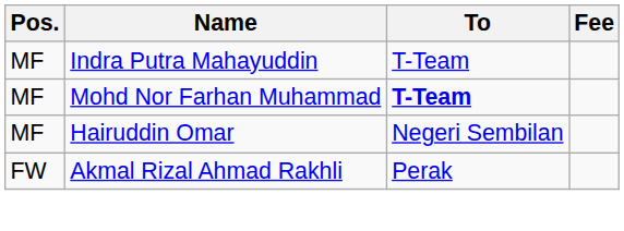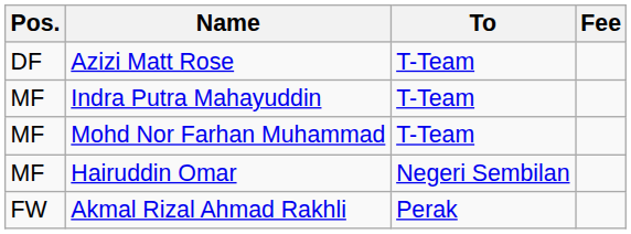+ row: DF | Azizi Matt Rose | T-Team
Mohd Nor Farhan Muhammad | To: bold -> normal
